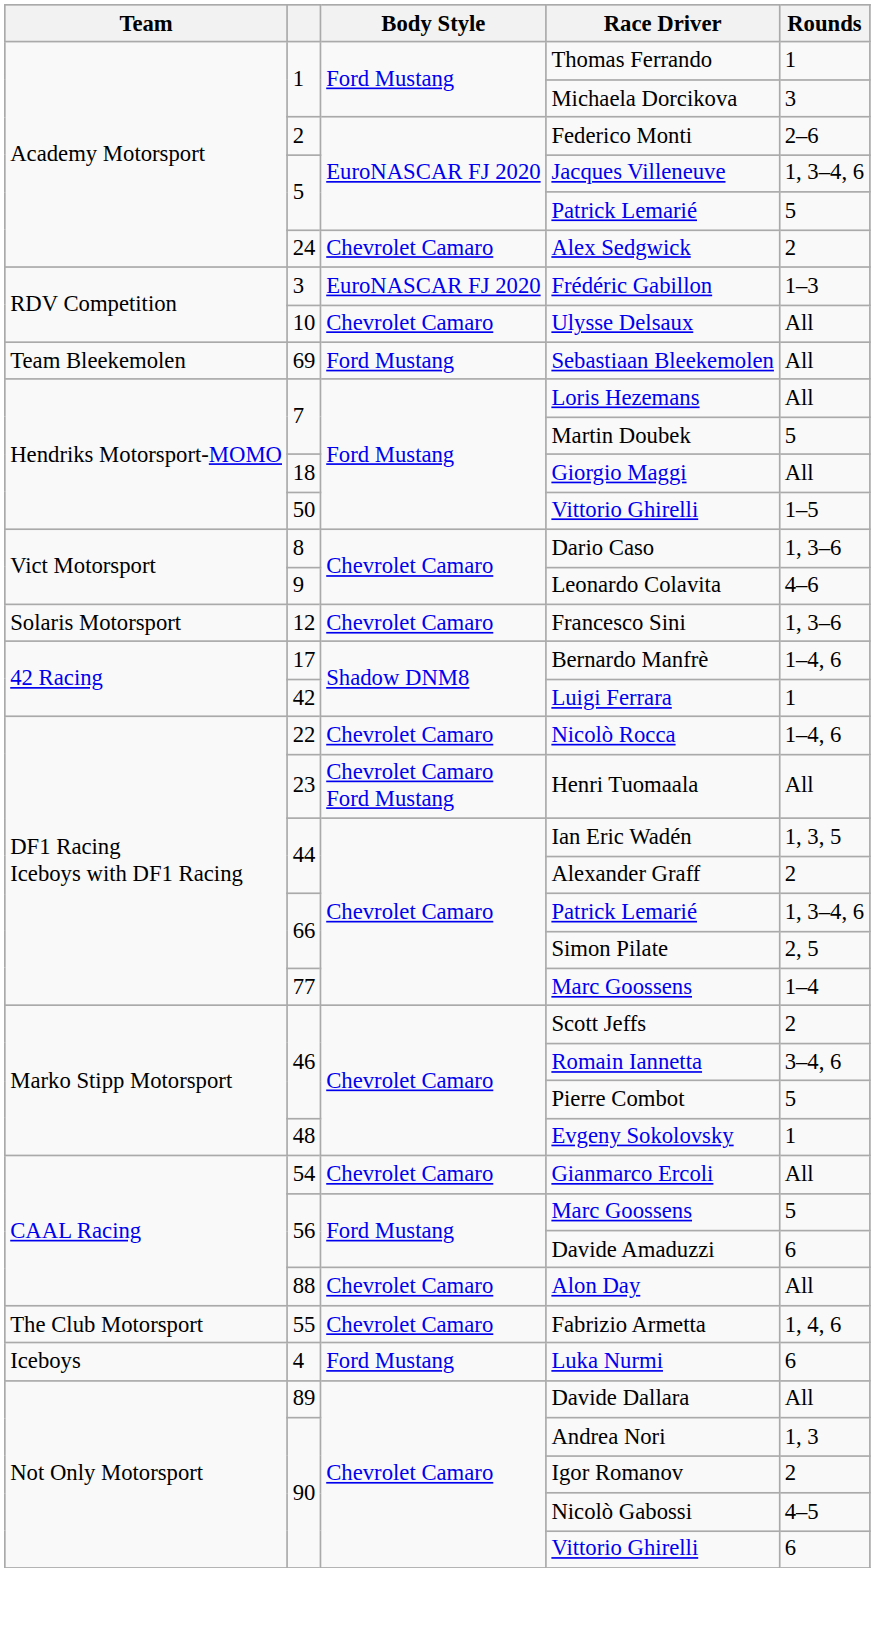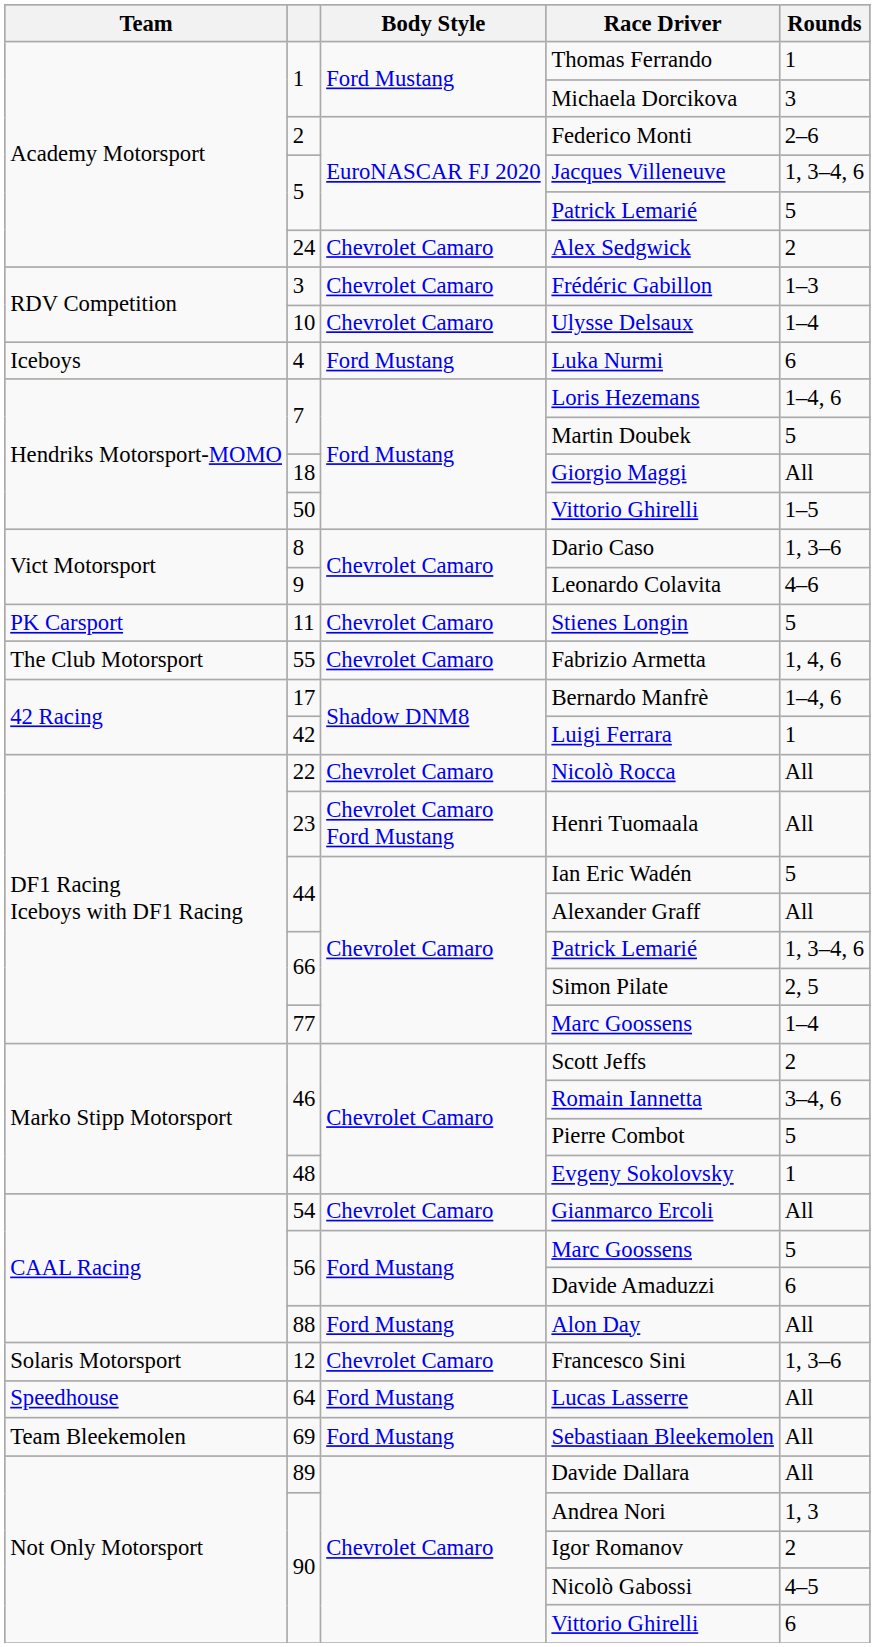Frédéric Gabillon | Body Style: EuroNASCAR FJ 2020 -> Chevrolet Camaro
Ulysse Delsaux | Rounds: All -> 1–4
rows swapped: Luka Nurmi <-> Sebastiaan Bleekemolen
Loris Hezemans | Rounds: All -> 1–4, 6
+ row: PK Carsport | 11 | Chevrolet Camaro | Stienes Longin | 5
rows swapped: Francesco Sini <-> Fabrizio Armetta
Nicolò Rocca | Rounds: 1–4, 6 -> All
Ian Eric Wadén | Rounds: 1, 3, 5 -> 5
Alexander Graff | Rounds: 2 -> All
Alon Day | Body Style: Chevrolet Camaro -> Ford Mustang
+ row: Speedhouse | 64 | Ford Mustang | Lucas Lasserre | All
